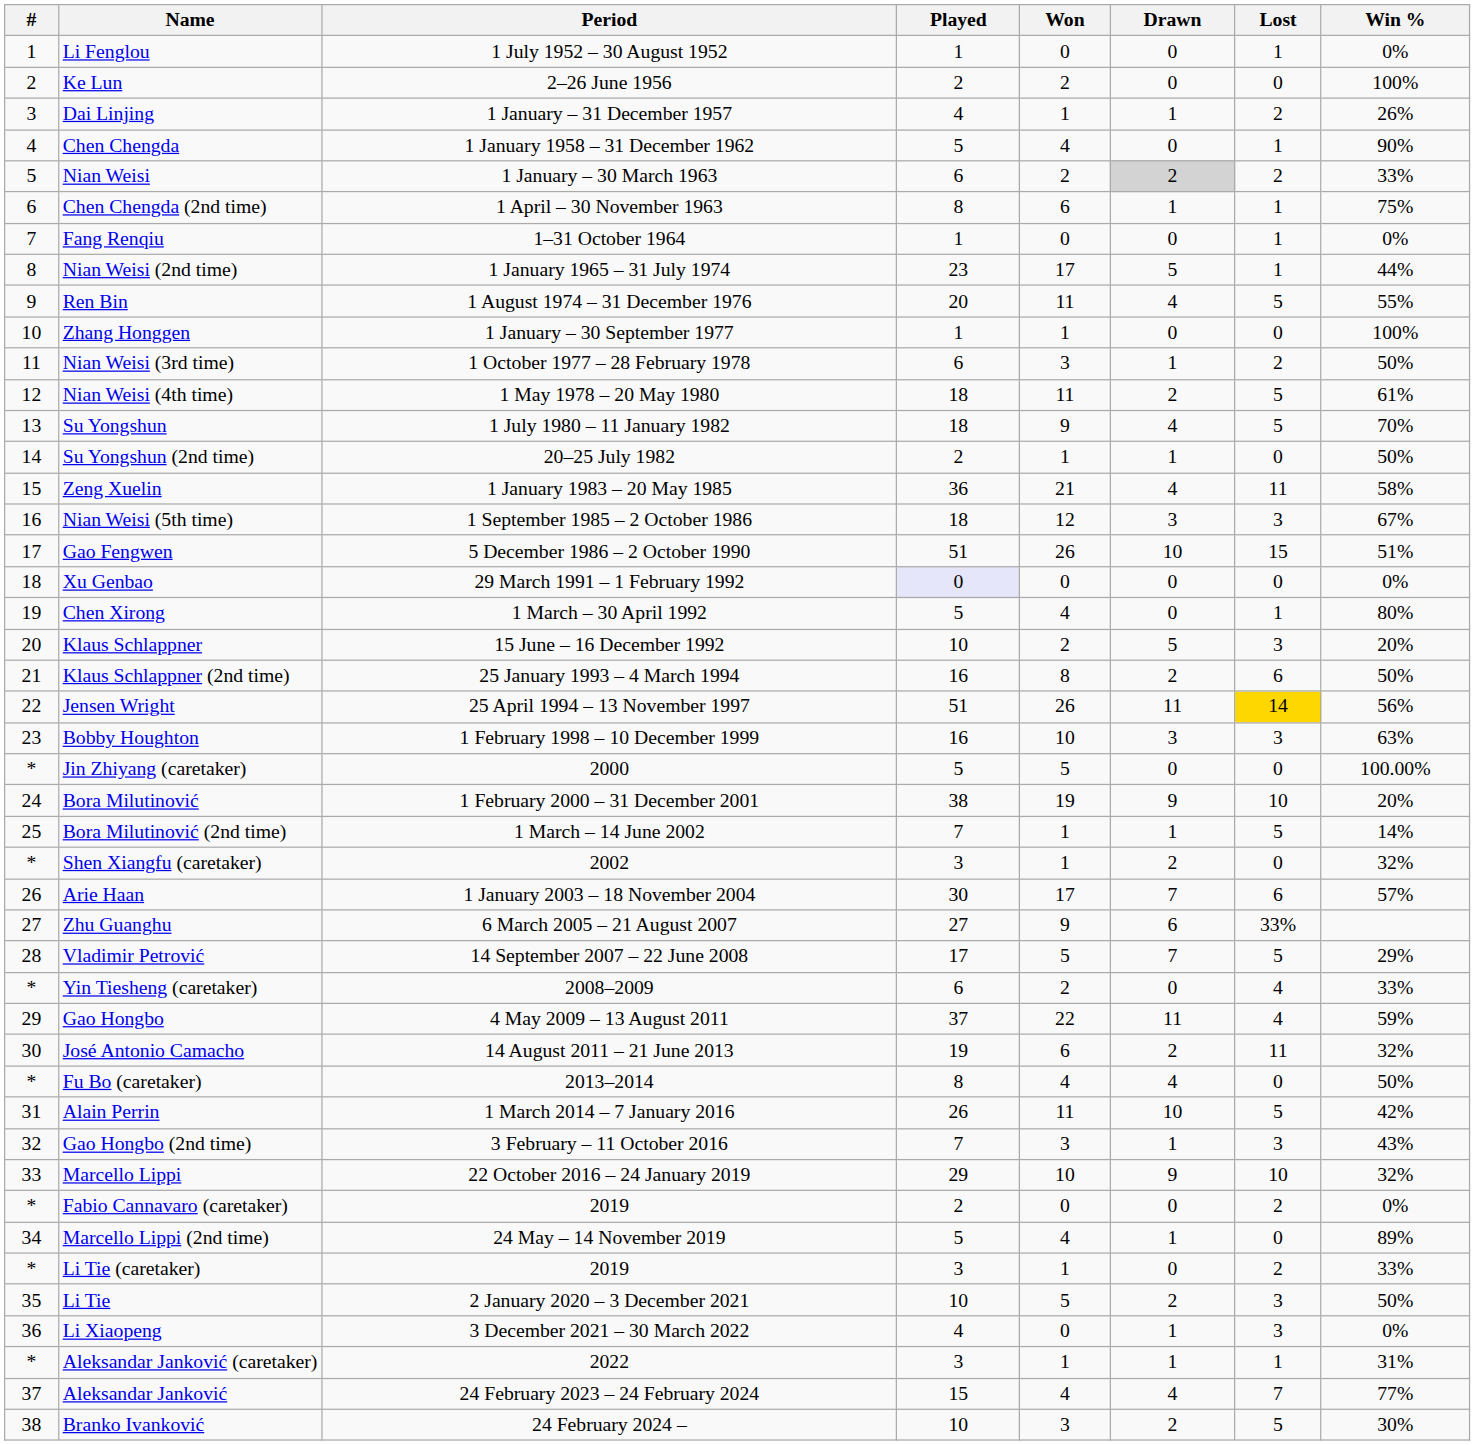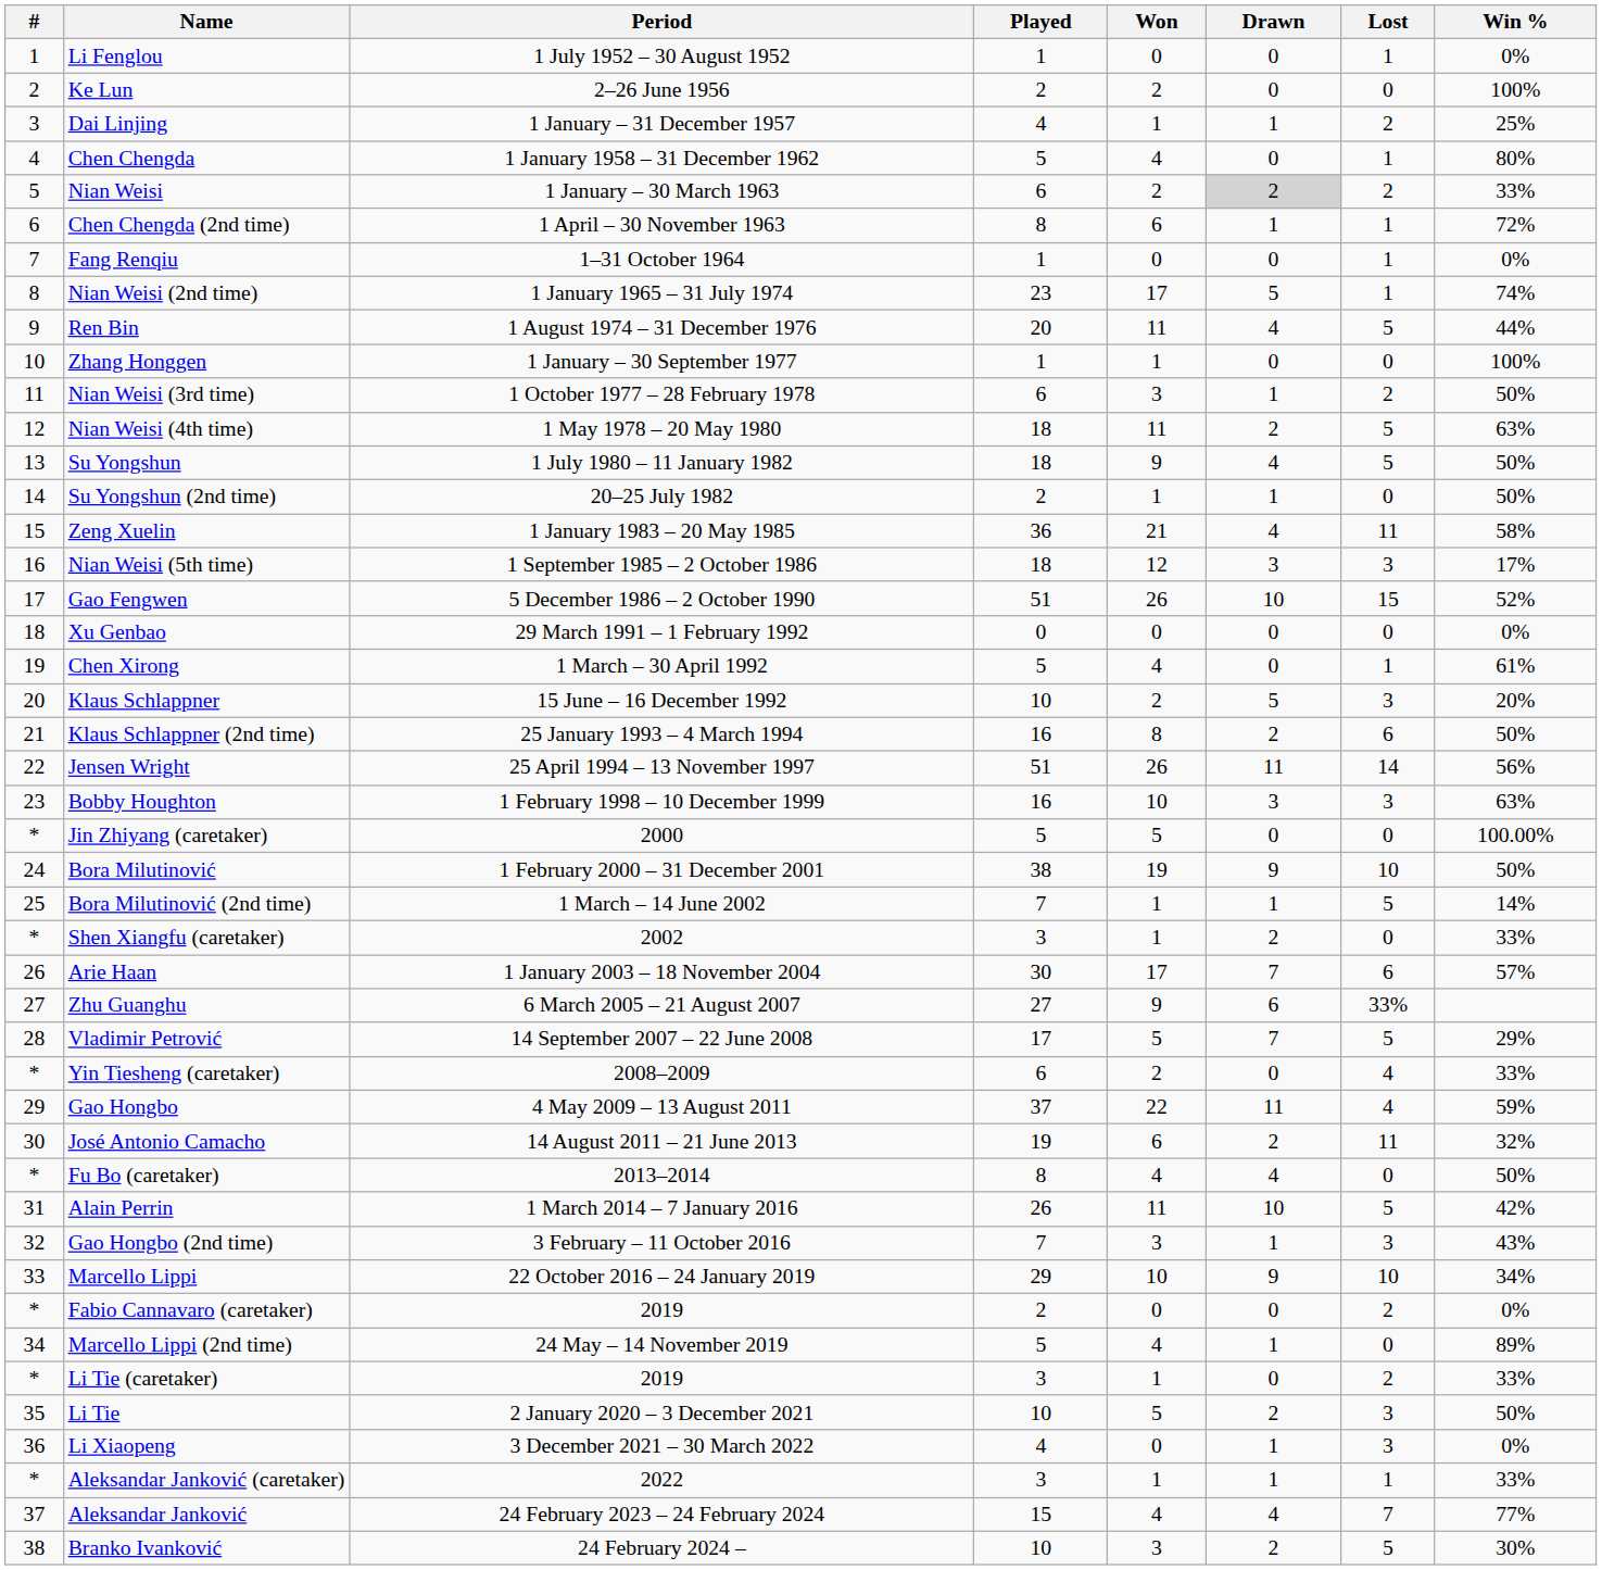Dai Linjing | Win %: 26% -> 25%
Chen Chengda | Win %: 90% -> 80%
Chen Chengda (2nd time) | Win %: 75% -> 72%
Nian Weisi (2nd time) | Win %: 44% -> 74%
Ren Bin | Win %: 55% -> 44%
Nian Weisi (4th time) | Win %: 61% -> 63%
Su Yongshun | Win %: 70% -> 50%
Nian Weisi (5th time) | Win %: 67% -> 17%
Gao Fengwen | Win %: 51% -> 52%
Xu Genbao | Played: lavender background -> no background
Chen Xirong | Win %: 80% -> 61%
Jensen Wright | Lost: gold background -> no background
Bora Milutinović | Win %: 20% -> 50%
Shen Xiangfu (caretaker) | Win %: 32% -> 33%
Marcello Lippi | Win %: 32% -> 34%
Aleksandar Janković (caretaker) | Win %: 31% -> 33%
